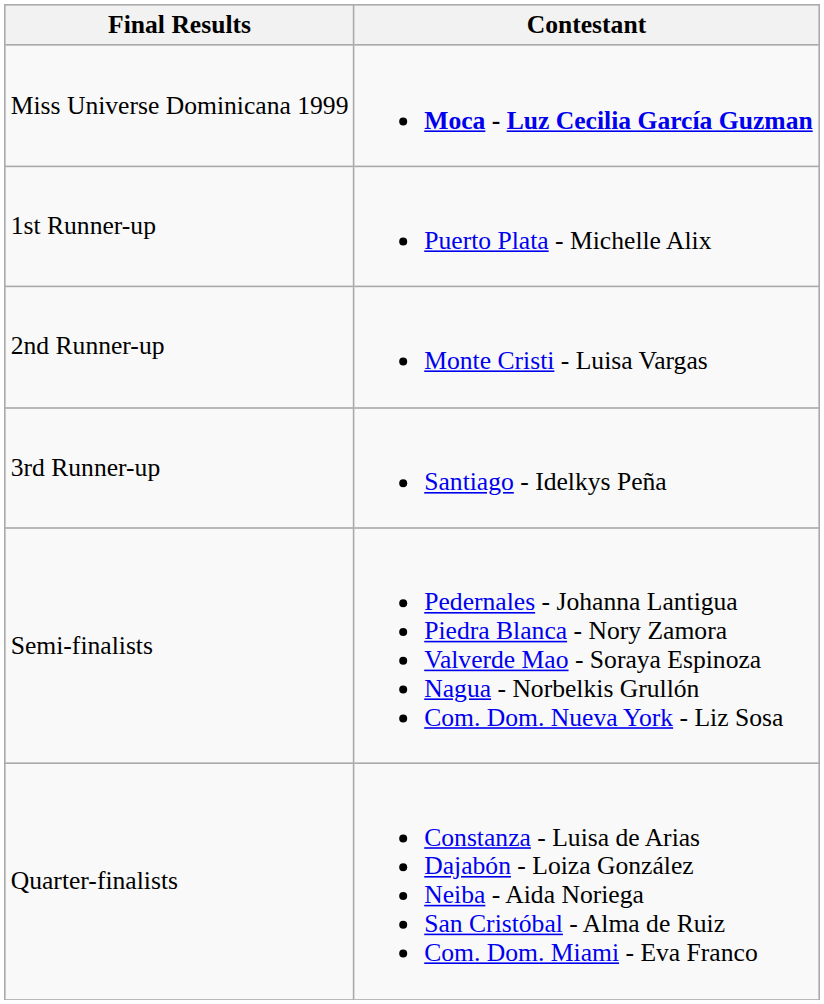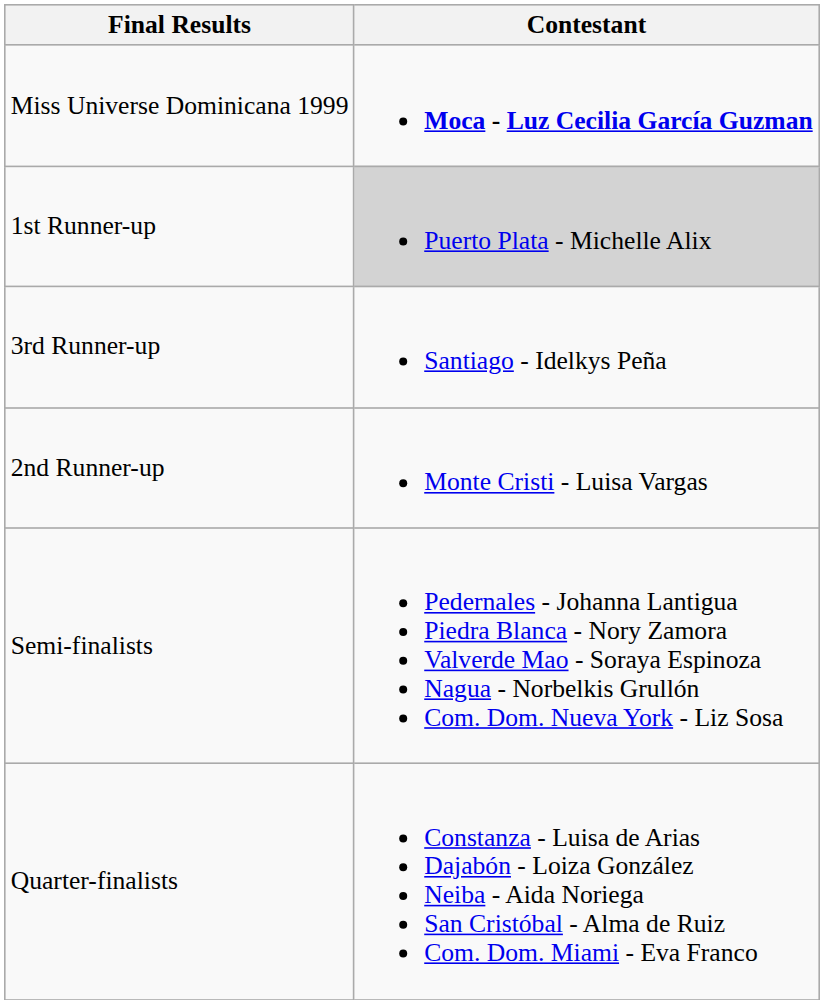1st Runner-up | Contestant: no background -> lightgrey background
rows swapped: 2nd Runner-up <-> 3rd Runner-up
